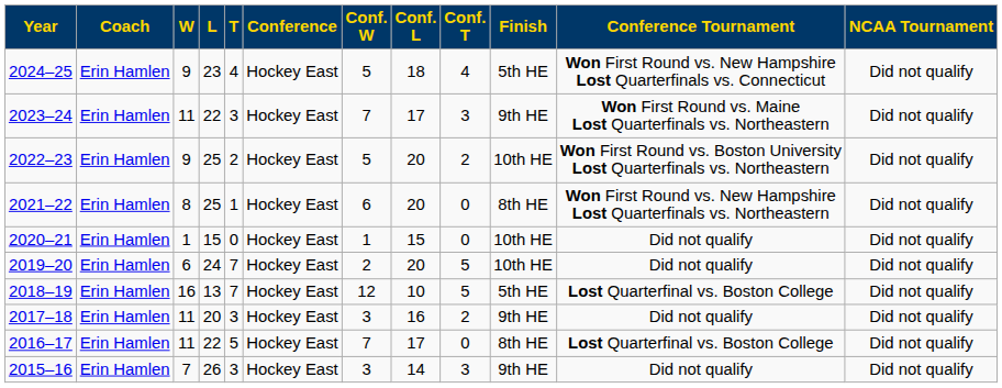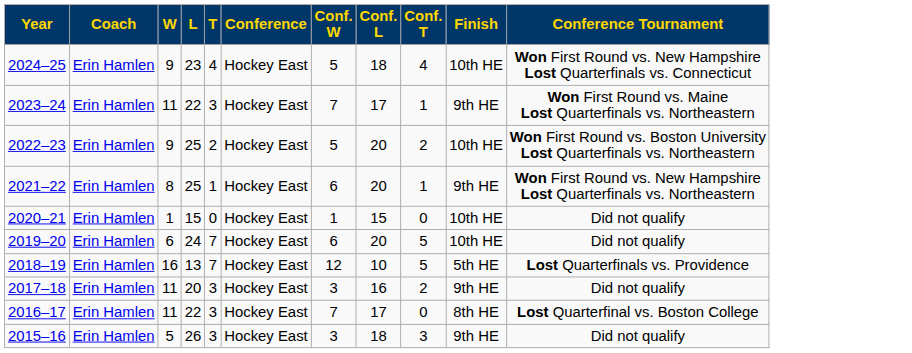- column: NCAA Tournament | Did not qualify | Did not qualify | Did not qualify | Did not qualify | Did not qualify | Did not qualify | Did not qualify | Did not qualify | Did not qualify | Did not qualify
2024–25 | Finish: 5th HE -> 10th HE
2023–24 | Conf. T: 3 -> 1
2021–22 | Conf. T: 0 -> 1
2021–22 | Finish: 8th HE -> 9th HE
2019–20 | Conf. W: 2 -> 6
2018–19 | Conference Tournament: Lost Quarterfinal vs. Boston College -> Lost Quarterfinals vs. Providence
2016–17 | T: 5 -> 3
2015–16 | W: 7 -> 5
2015–16 | Conf. L: 14 -> 18
